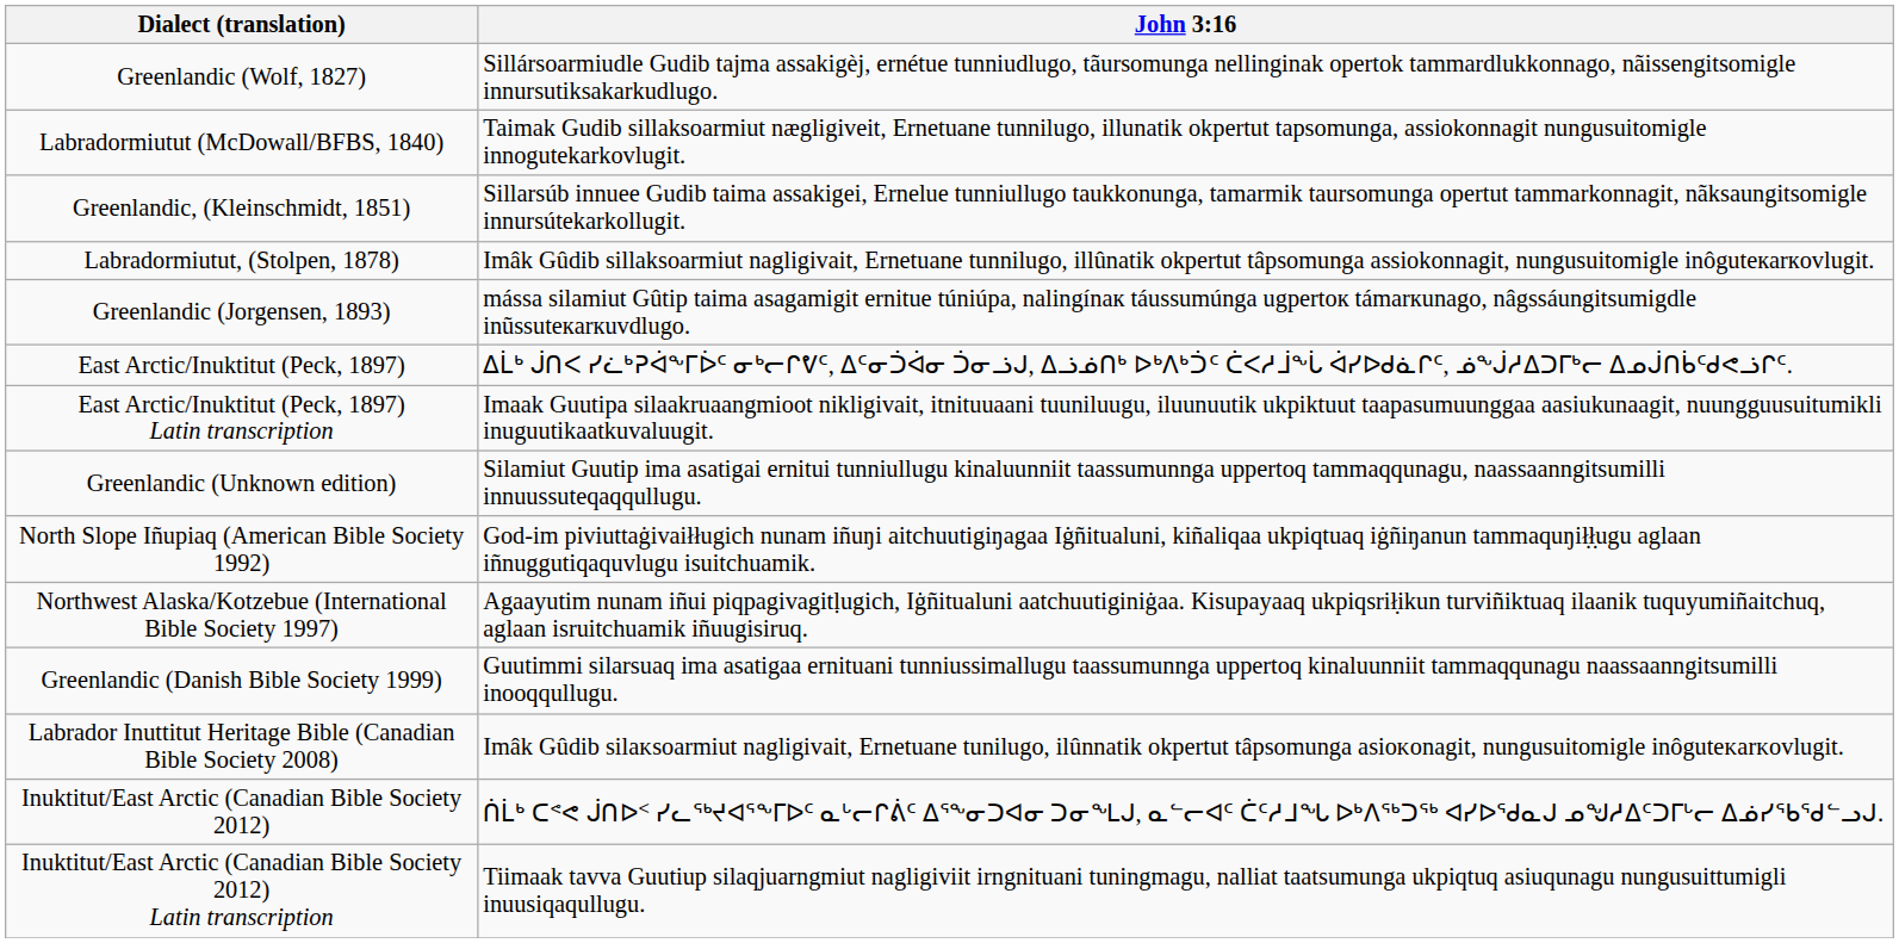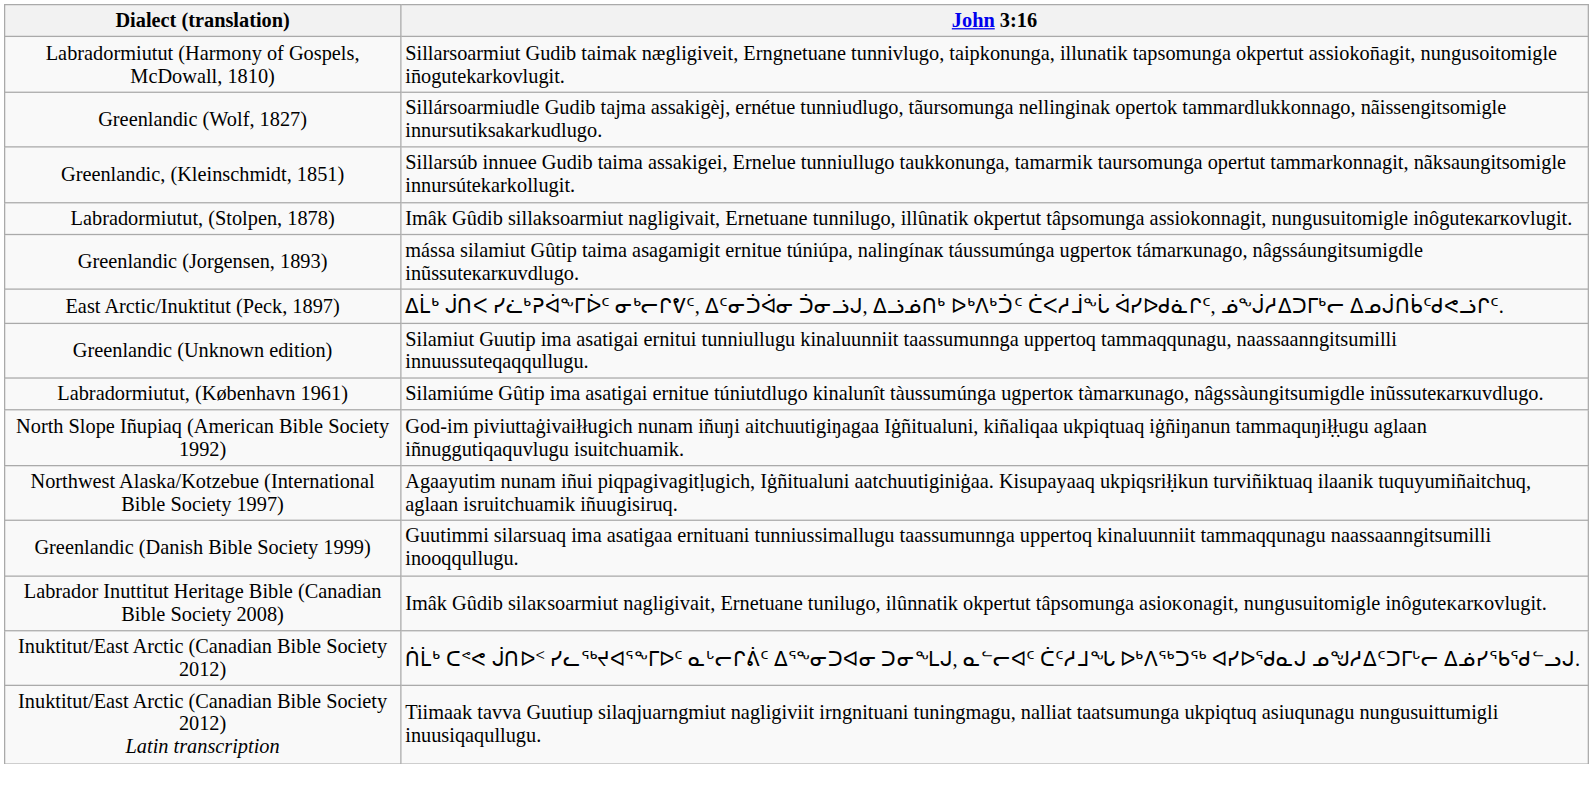+ row: Labradormiutut (Harmony of Gospels, McDowall, 1810) | Sillarsoarmiut Gudib taimak nægligiveit, Erngnetuane tunnivlugo, taipkonunga, illunatik tapsomunga okpertut assiokon̄agit, nungusoitomigle in̄ogutekarkovlugit.
- row: Labradormiutut (McDowall/BFBS, 1840) | Taimak Gudib sillaksoarmiut nægligiveit, Ernetuane tunnilugo, illunatik okpertut tapsomunga, assiokonnagit nungusuitomigle innogutekarkovlugit.
- row: East Arctic/Inuktitut (Peck, 1897) Latin transcription | Imaak Guutipa silaakruaangmioot nikligivait, itnituuaani tuuniluugu, iluunuutik ukpiktuut taapasumuunggaa aasiukunaagit, nuungguusuitumikli inuguutikaatkuvaluugit.
+ row: Labradormiutut, (København 1961) | Silamiúme Gûtip ima asatigai ernitue túniutdlugo kinalunît tàussumúnga ugpertoк tàmarкunago, nâgssàungitsumigdle inũssuteкarкuvdlugo.
